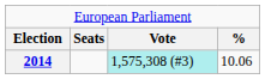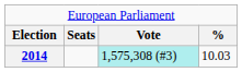2014 | column 4: 10.06 -> 10.03
